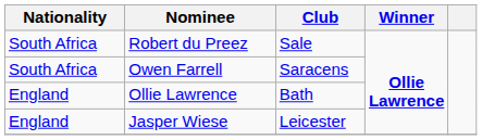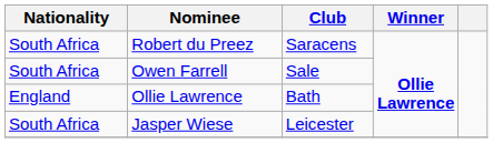Robert du Preez | Club: Sale -> Saracens
Owen Farrell | Club: Saracens -> Sale
Jasper Wiese | Nationality: England -> South Africa
